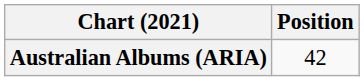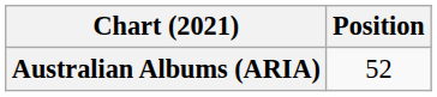Australian Albums (ARIA) | Position: 42 -> 52
